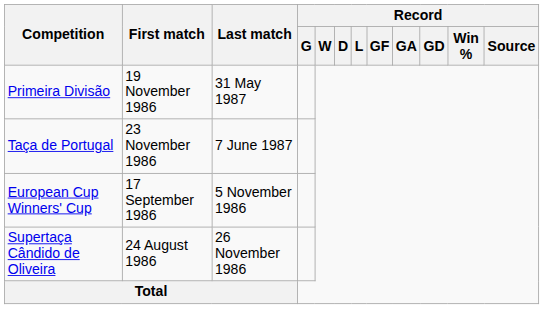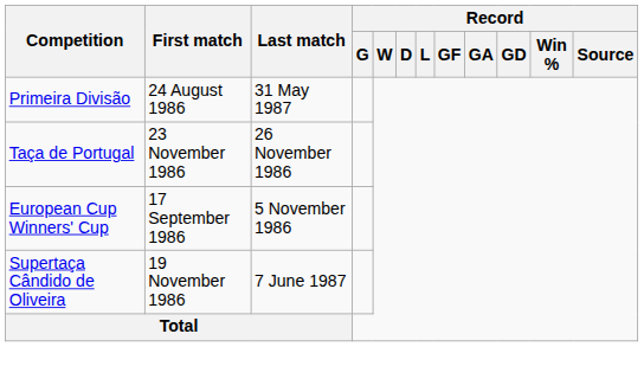Primeira Divisão | First match: 19 November 1986 -> 24 August 1986
Taça de Portugal | Last match: 7 June 1987 -> 26 November 1986
Supertaça Cândido de Oliveira | First match: 24 August 1986 -> 19 November 1986
Supertaça Cândido de Oliveira | Last match: 26 November 1986 -> 7 June 1987
